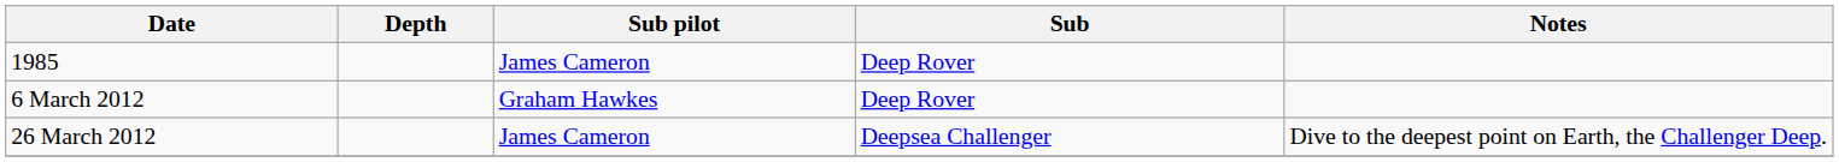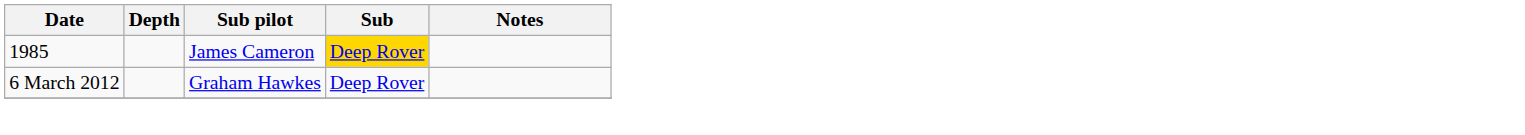1985 | Sub: no background -> gold background
- row: 26 March 2012 | James Cameron | Deepsea Challenger | Dive to the deepest point on Earth, the Challenger Deep.
